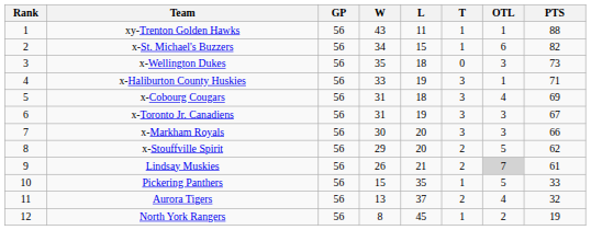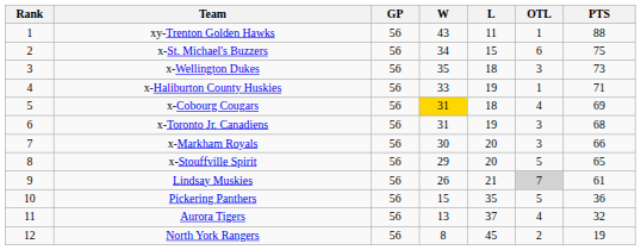- column: T | 1 | 1 | 0 | 3 | 3 | 3 | 3 | 2 | 2 | 1 | 2 | 1
x-St. Michael's Buzzers | PTS: 82 -> 75
x-Cobourg Cougars | W: no background -> gold background
x-Toronto Jr. Canadiens | PTS: 67 -> 68
x-Stouffville Spirit | PTS: 62 -> 65
Pickering Panthers | PTS: 33 -> 36
